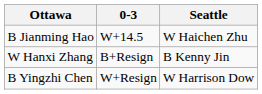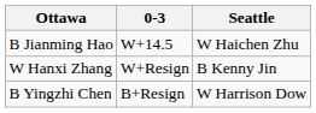W Hanxi Zhang | 0-3: B+Resign -> W+Resign
B Yingzhi Chen | 0-3: W+Resign -> B+Resign
